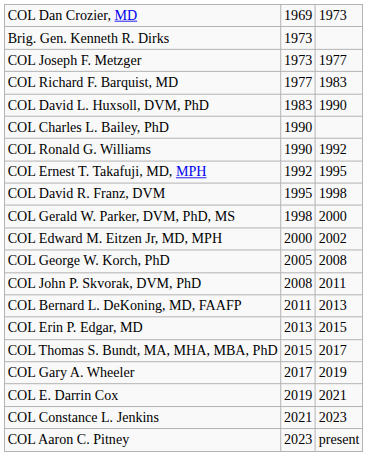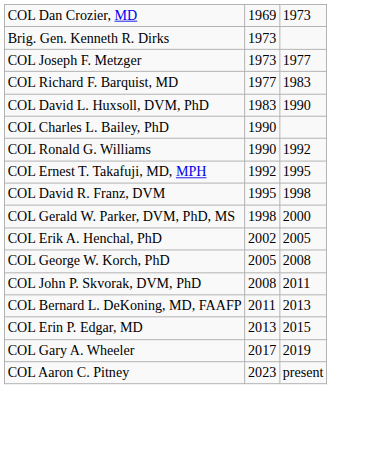- row: COL Edward M. Eitzen Jr, MD, MPH | 2000 | 2002
+ row: COL Erik A. Henchal, PhD | 2002 | 2005
- row: COL Thomas S. Bundt, MA, MHA, MBA, PhD | 2015 | 2017
- row: COL E. Darrin Cox | 2019 | 2021
- row: COL Constance L. Jenkins | 2021 | 2023
